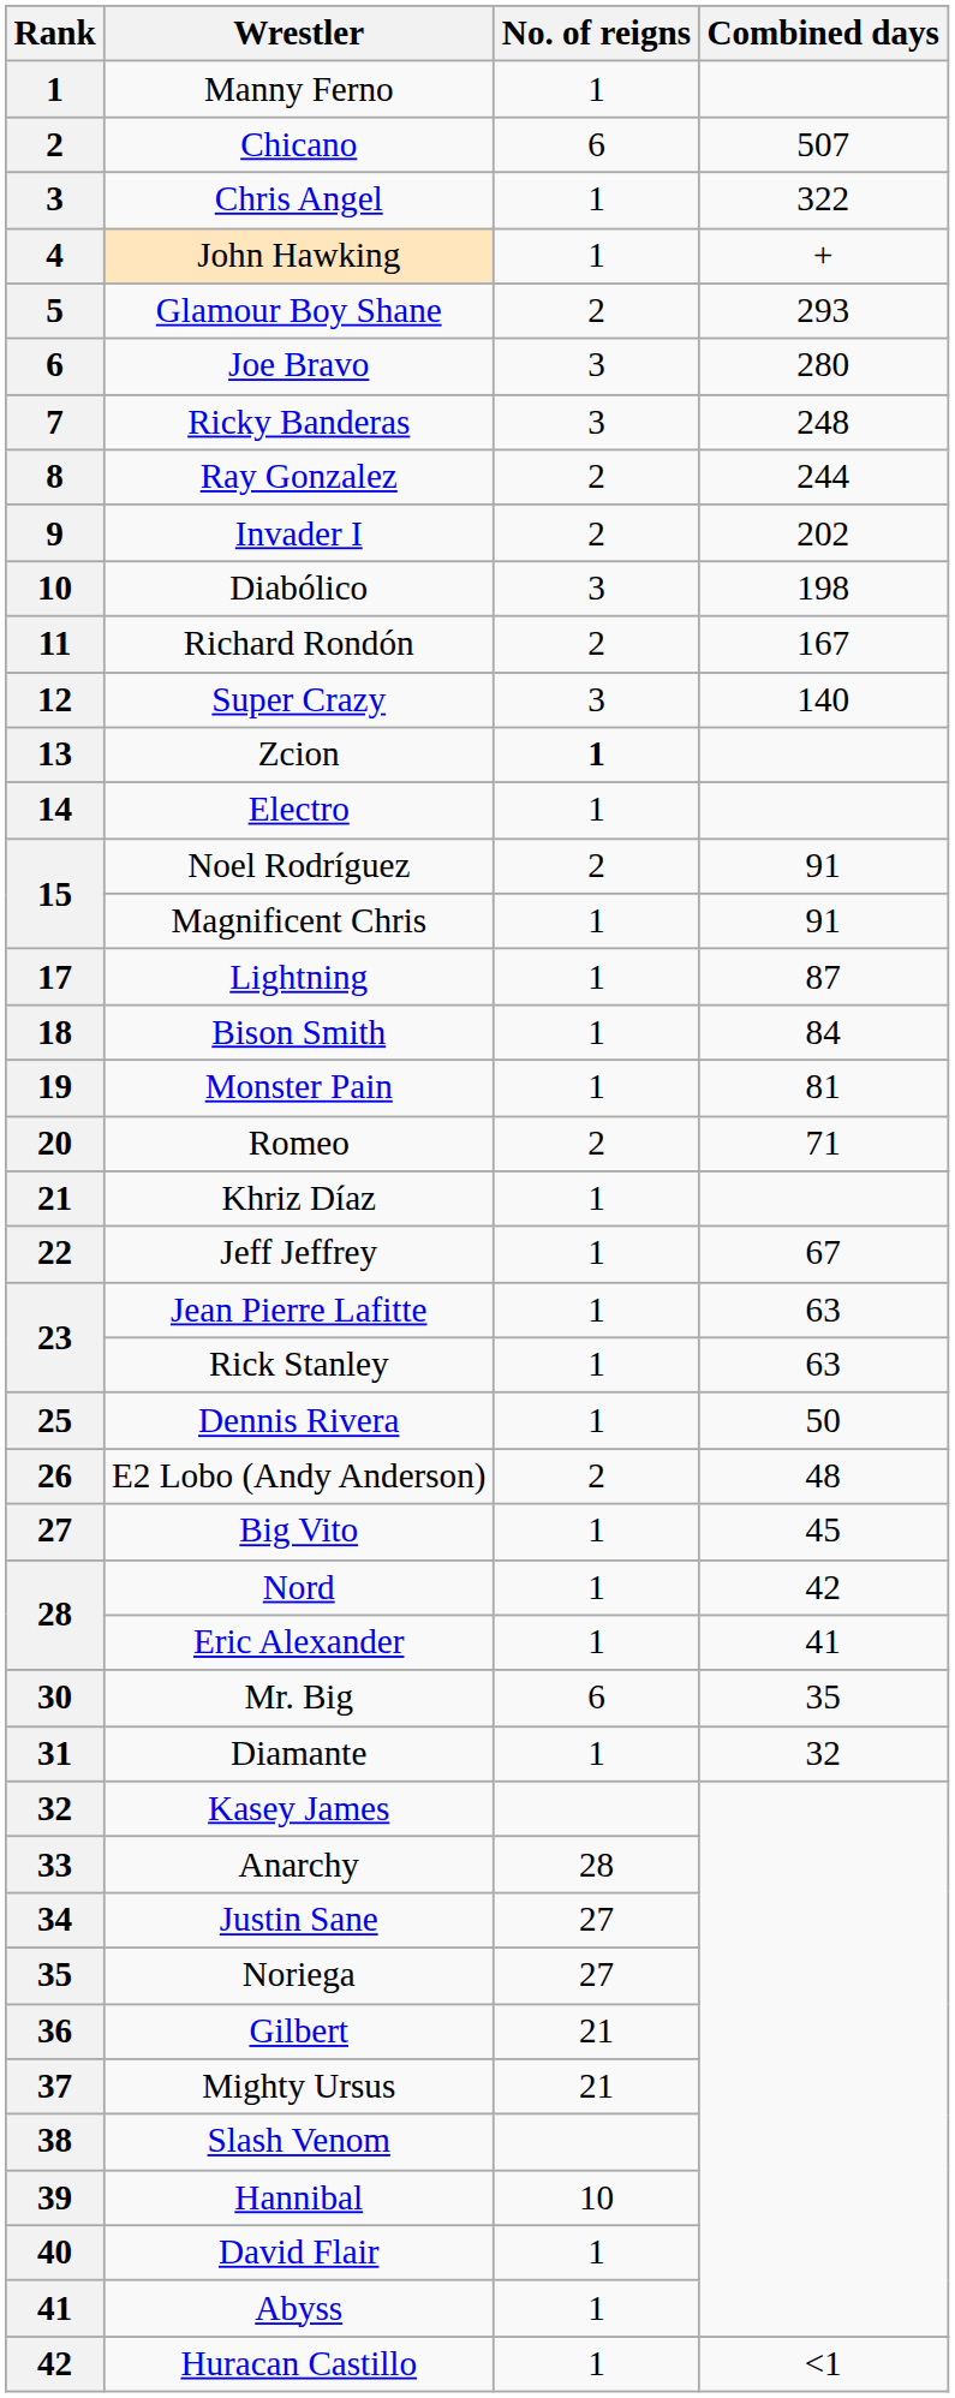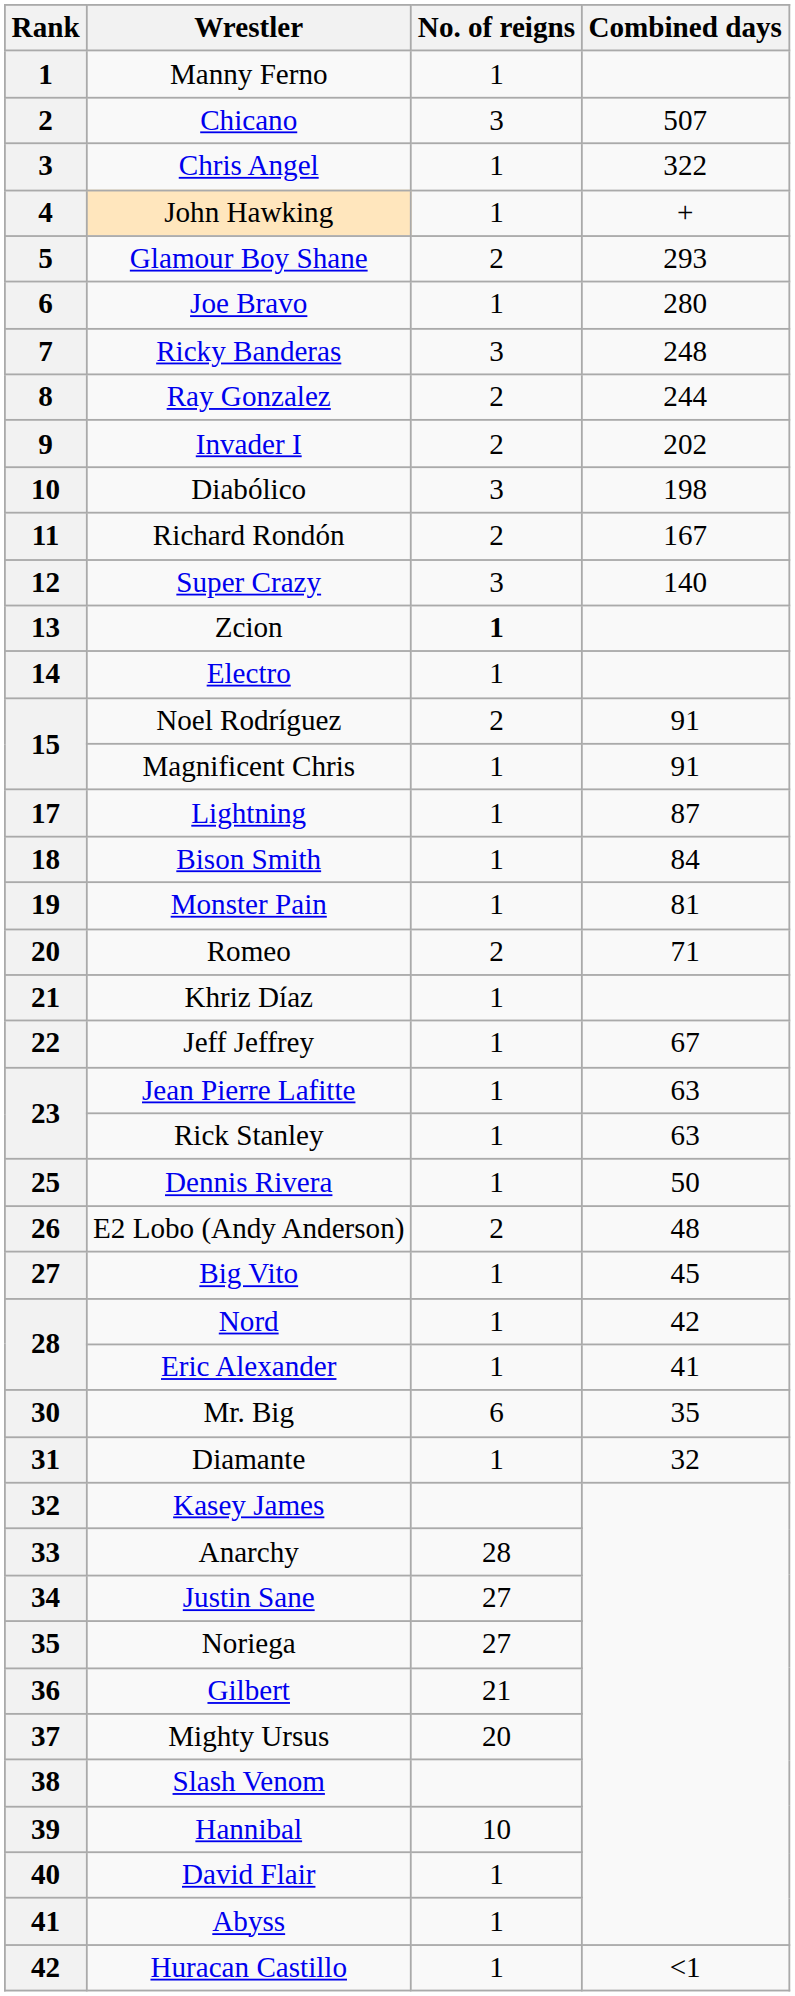Chicano | No. of reigns: 6 -> 3
Joe Bravo | No. of reigns: 3 -> 1
Mighty Ursus | No. of reigns: 21 -> 20
